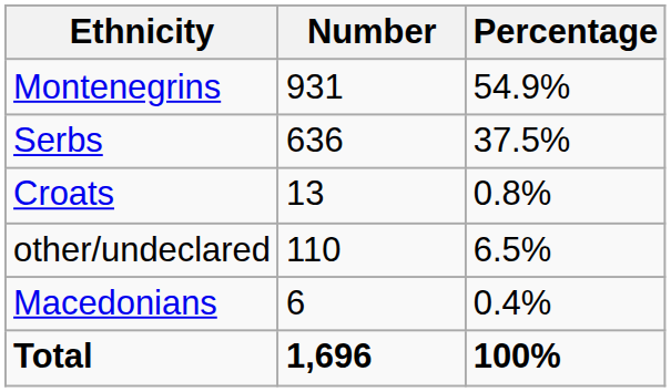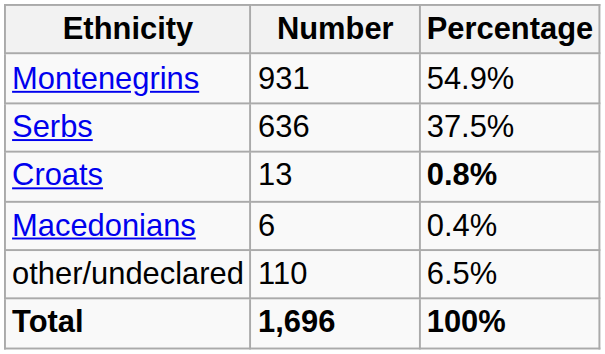Croats | Percentage: normal -> bold
rows swapped: Macedonians <-> other/undeclared
